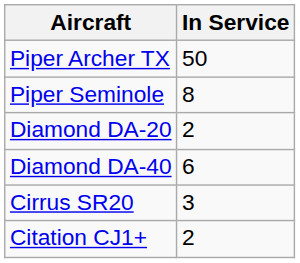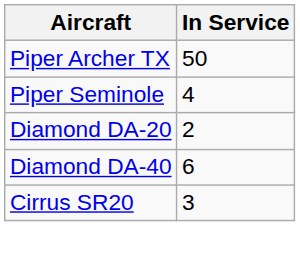Piper Seminole | In Service: 8 -> 4
- row: Citation CJ1+ | 2
